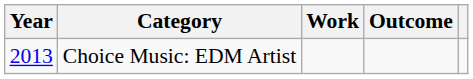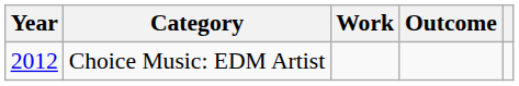Choice Music: EDM Artist | Year: 2013 -> 2012
